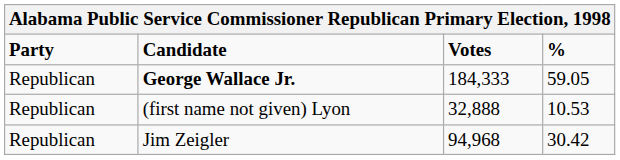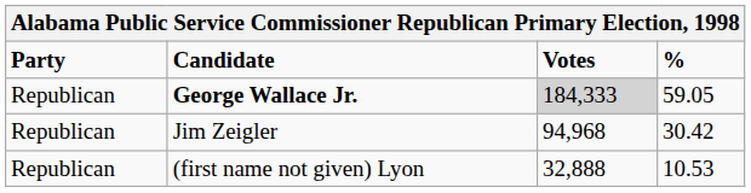George Wallace Jr. | Votes: no background -> lightgrey background
rows swapped: Jim Zeigler <-> (first name not given) Lyon
